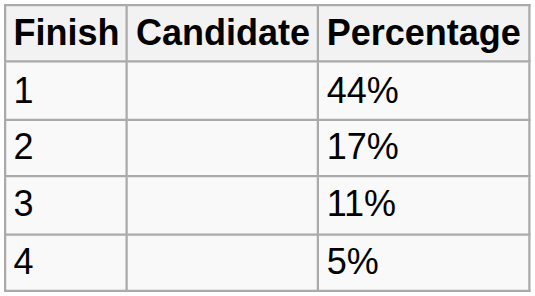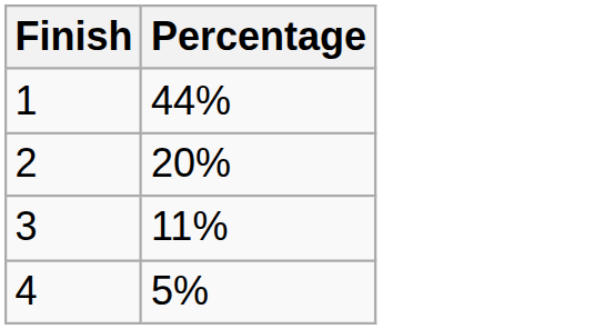- column: Candidate
2 | Percentage: 17% -> 20%
